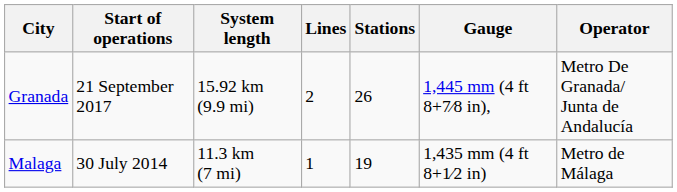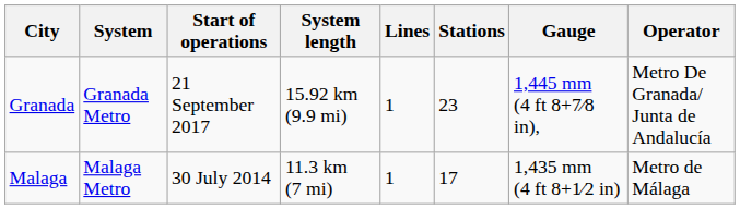+ column: System | Granada Metro | Malaga Metro
Granada | Lines: 2 -> 1
Granada | Stations: 26 -> 23
Malaga | Stations: 19 -> 17
